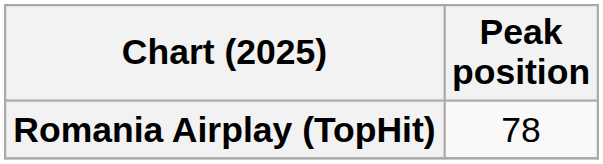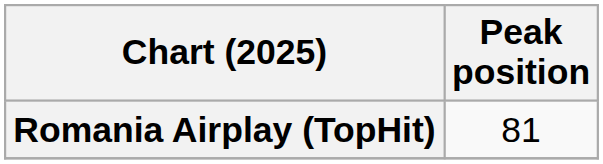Romania Airplay (TopHit) | Peak position: 78 -> 81
